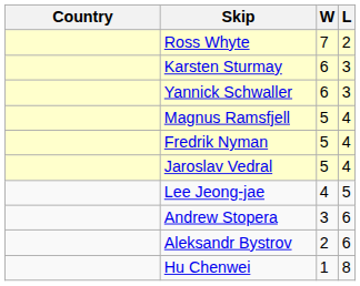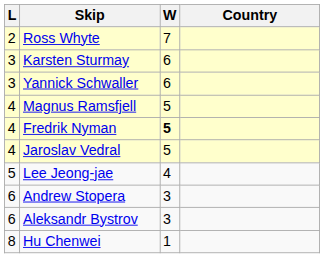columns swapped: Country <-> L
Fredrik Nyman | W: normal -> bold
Aleksandr Bystrov | W: 2 -> 3
